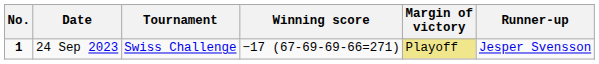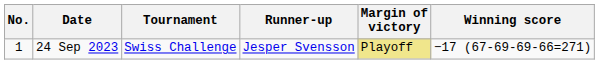columns swapped: Winning score <-> Runner-up
24 Sep 2023 | No.: bold -> normal
